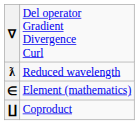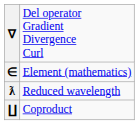rows swapped: ∈ <-> ƛ
